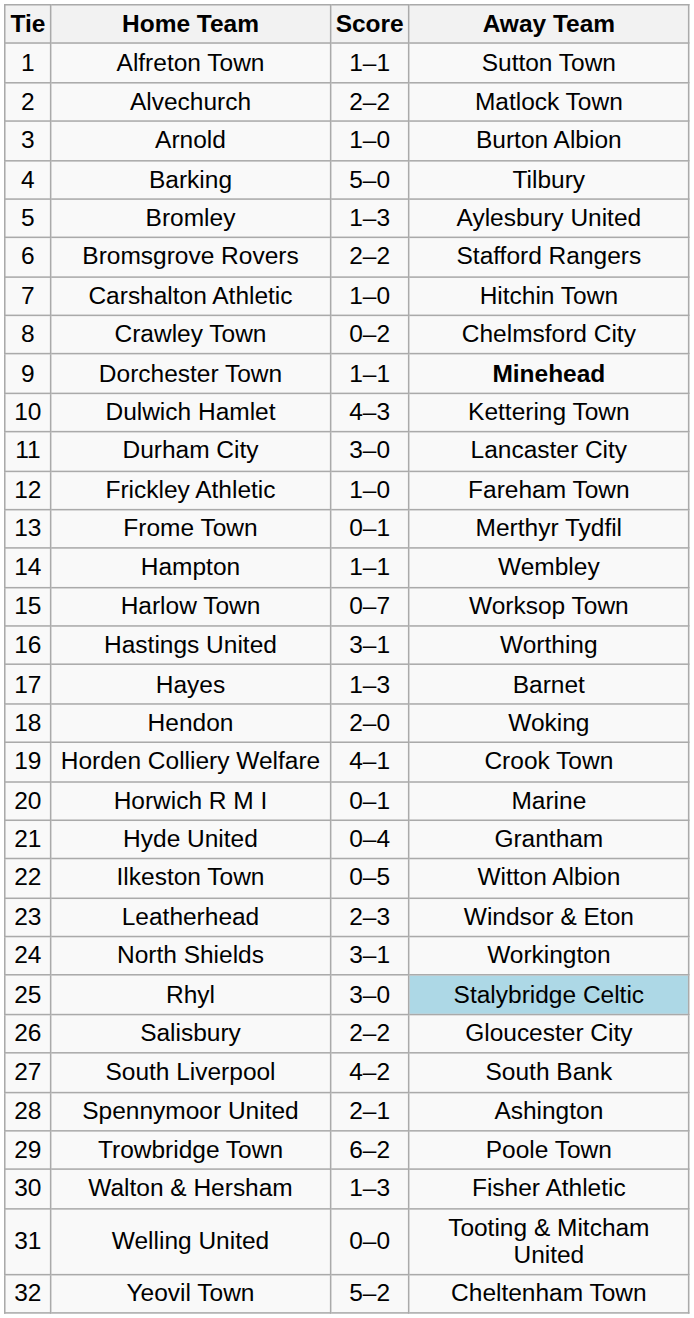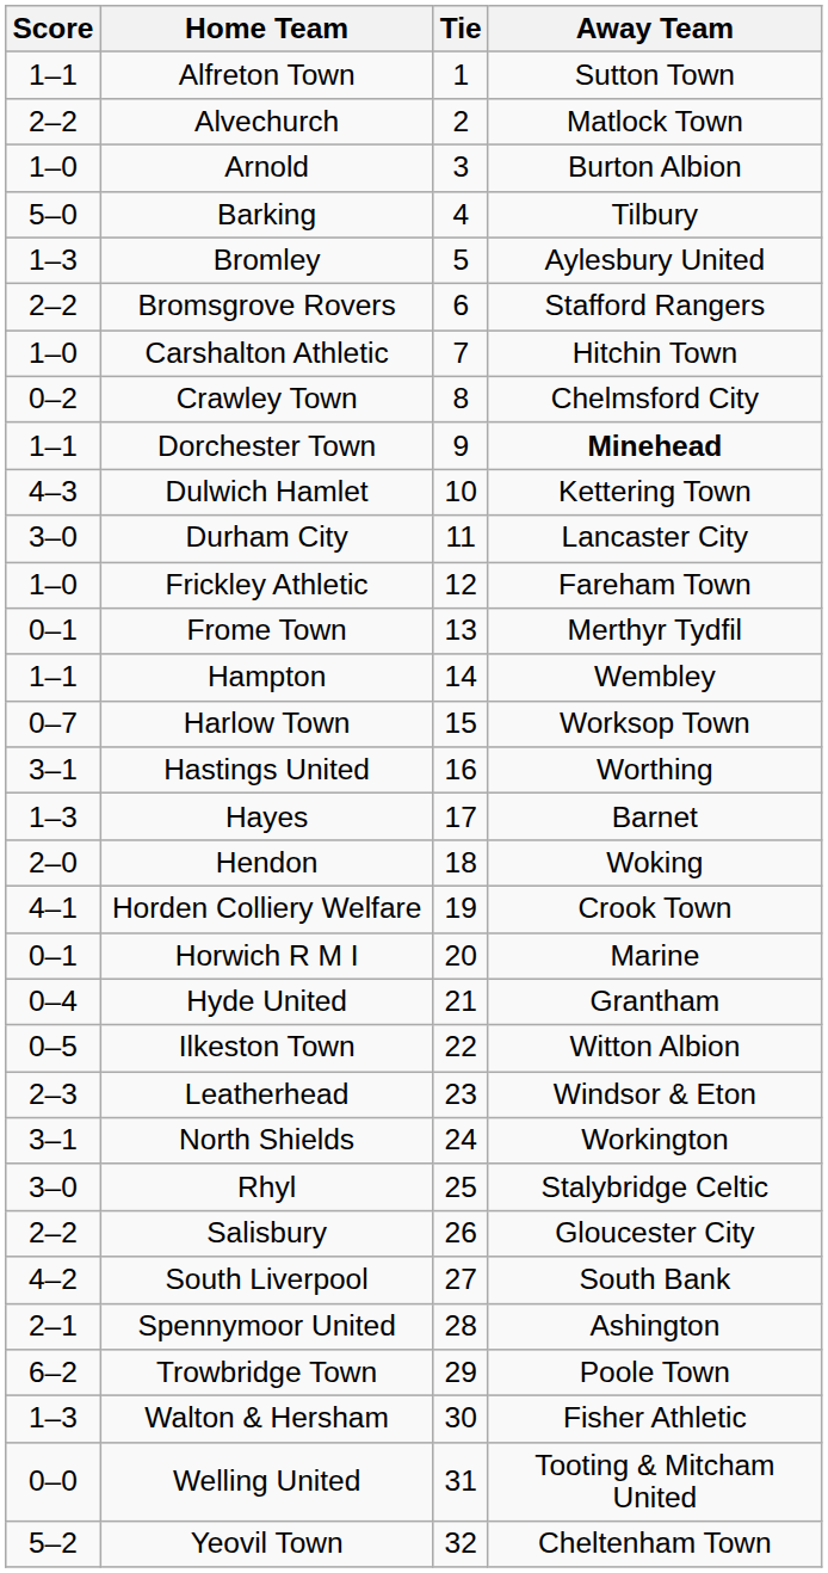columns swapped: Tie <-> Score
Rhyl | Away Team: lightblue background -> no background
